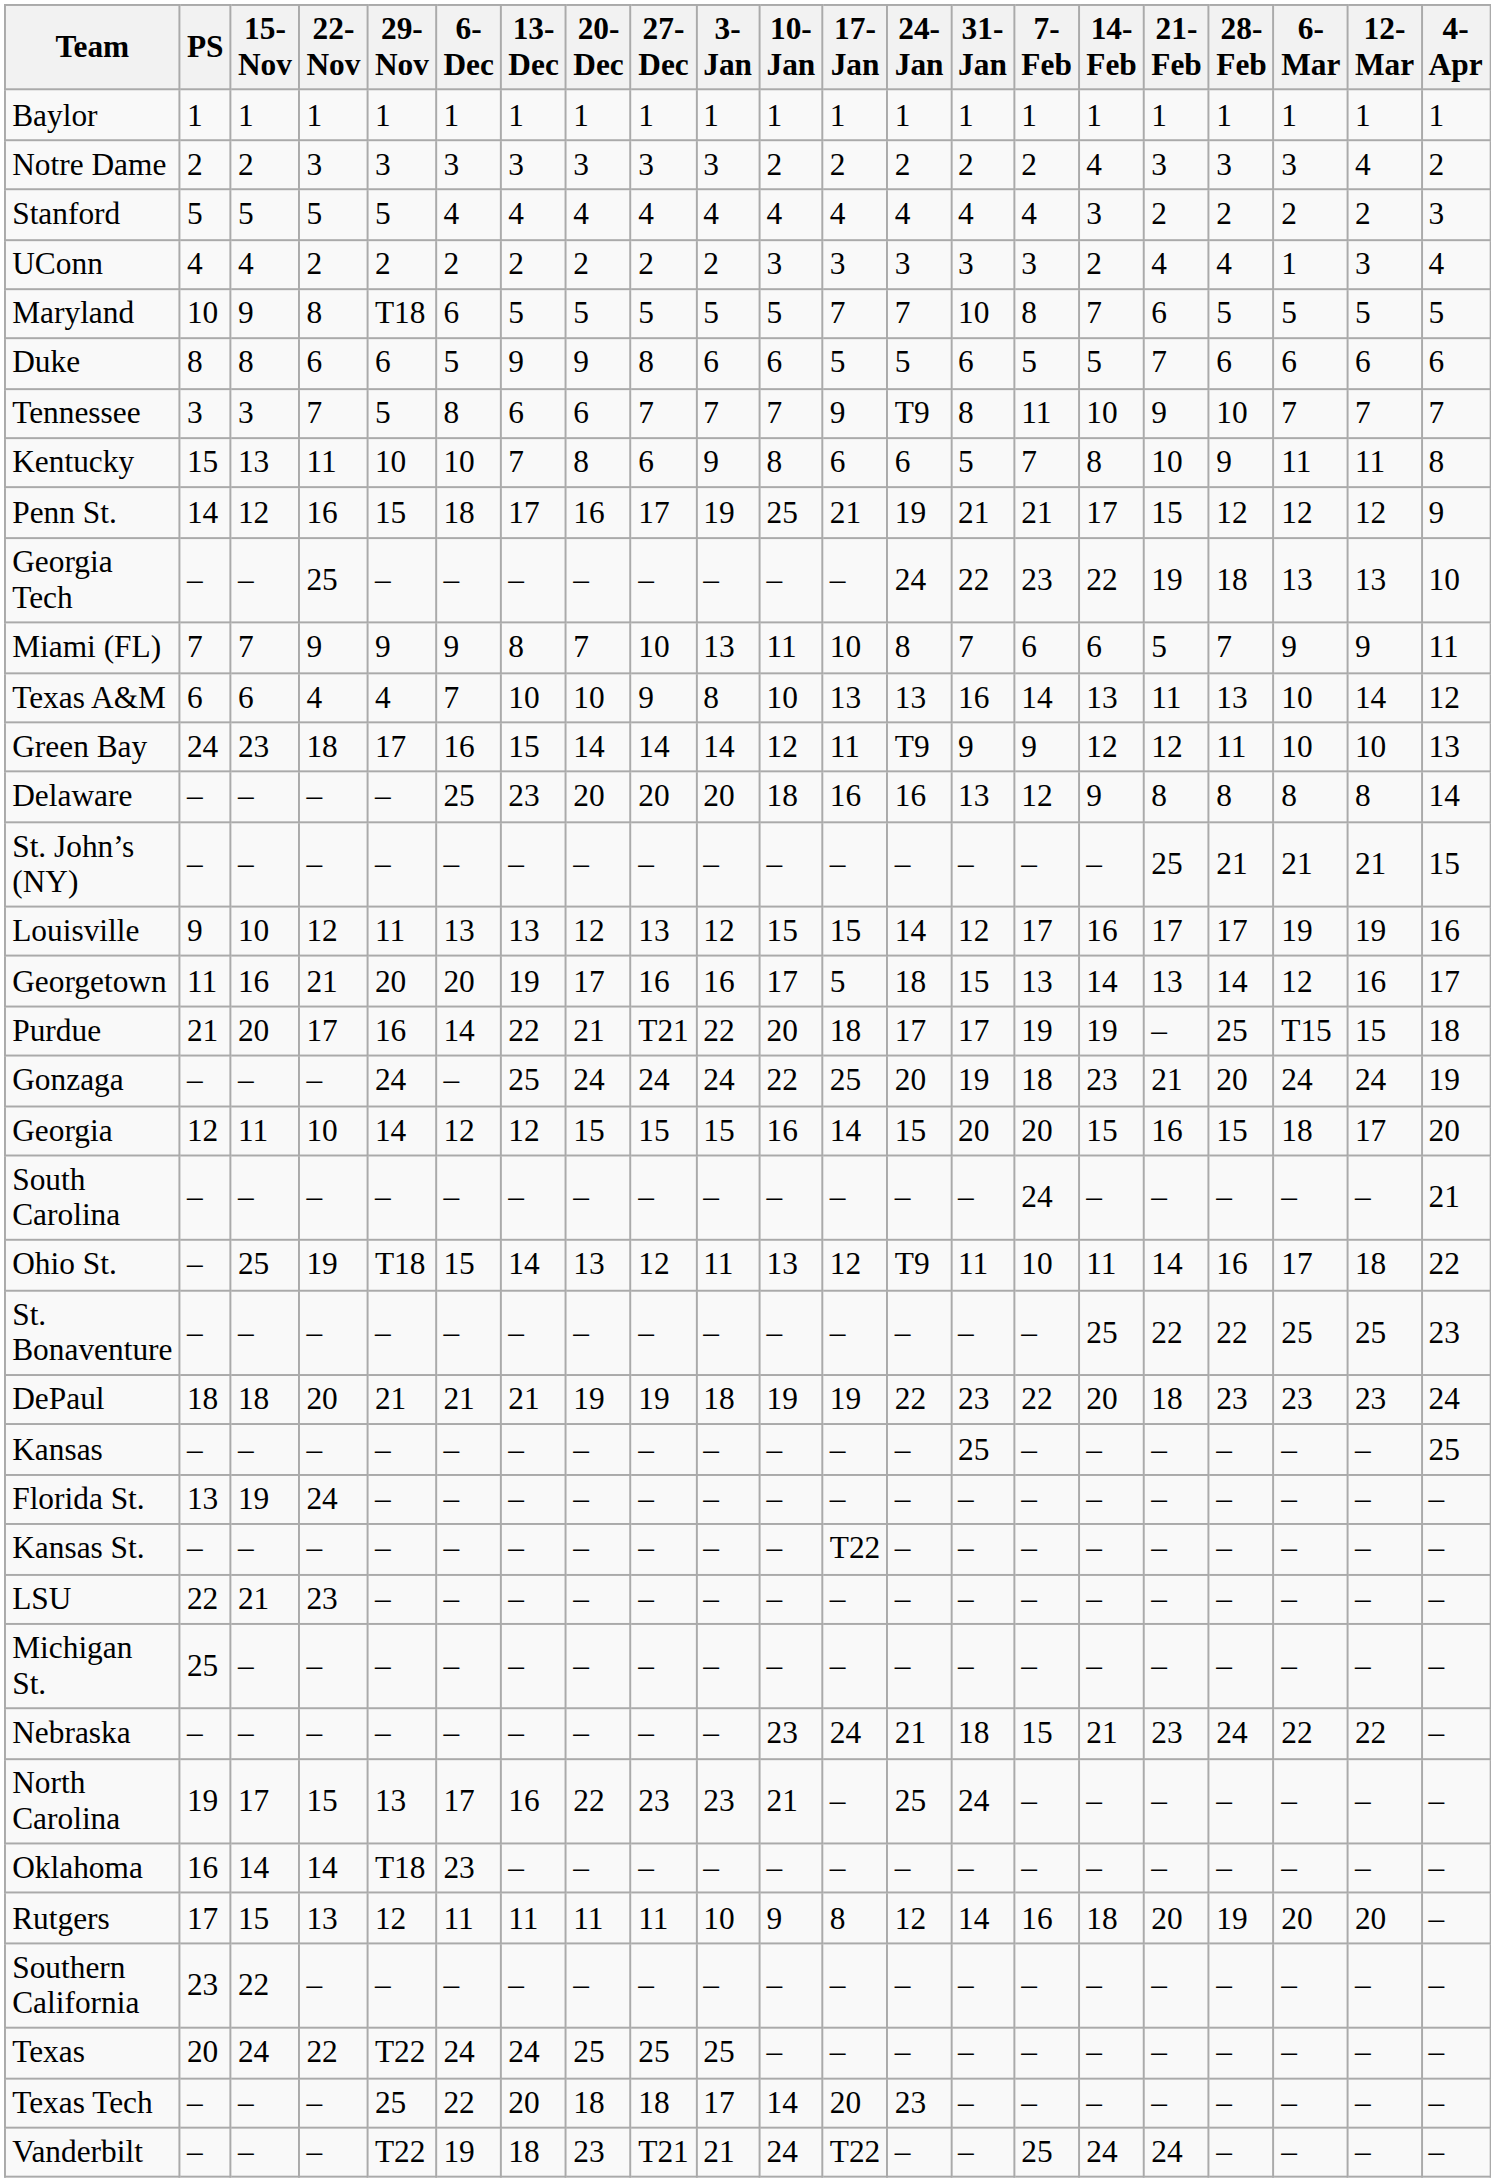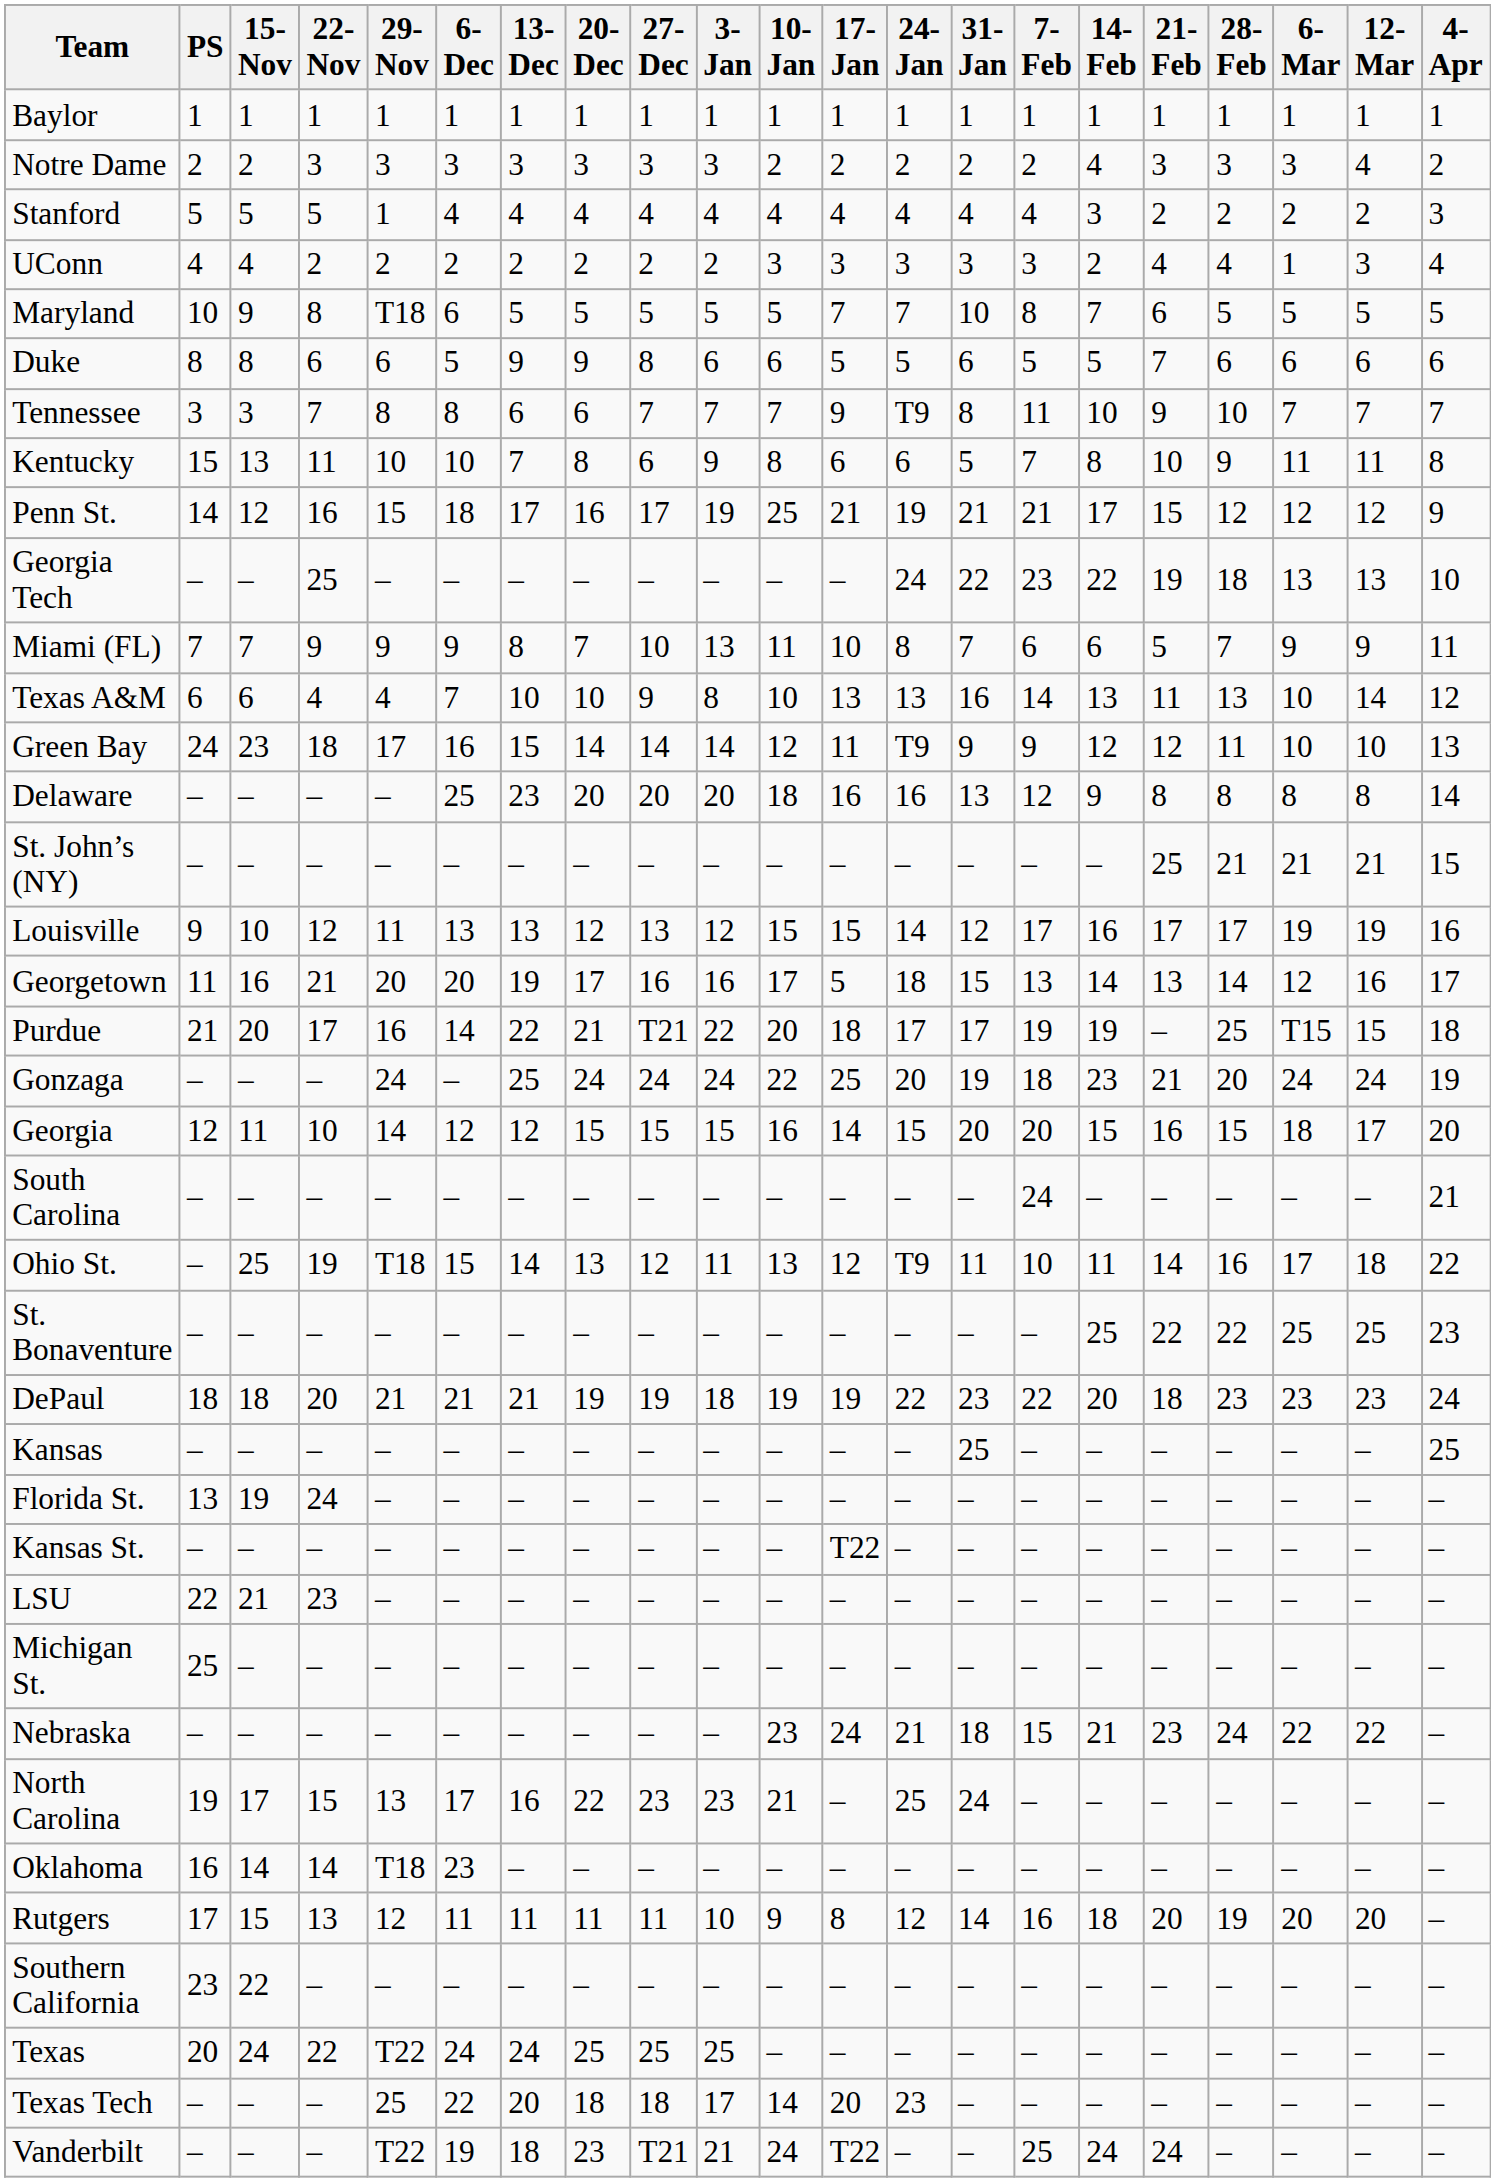Stanford | 29-Nov: 5 -> 1
Tennessee | 29-Nov: 5 -> 8
